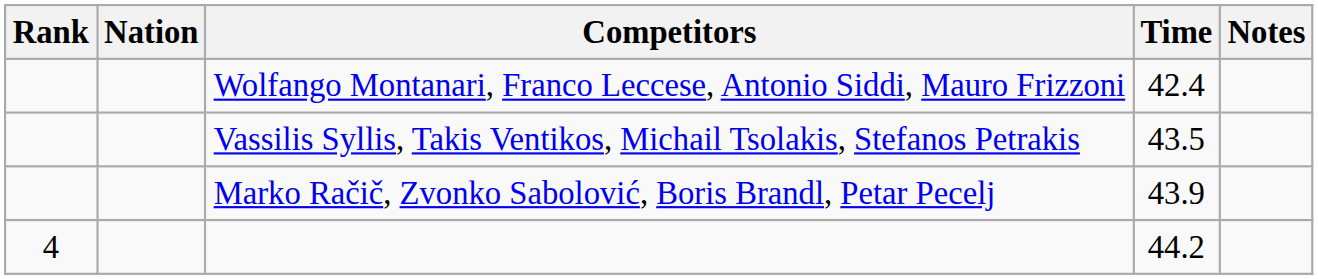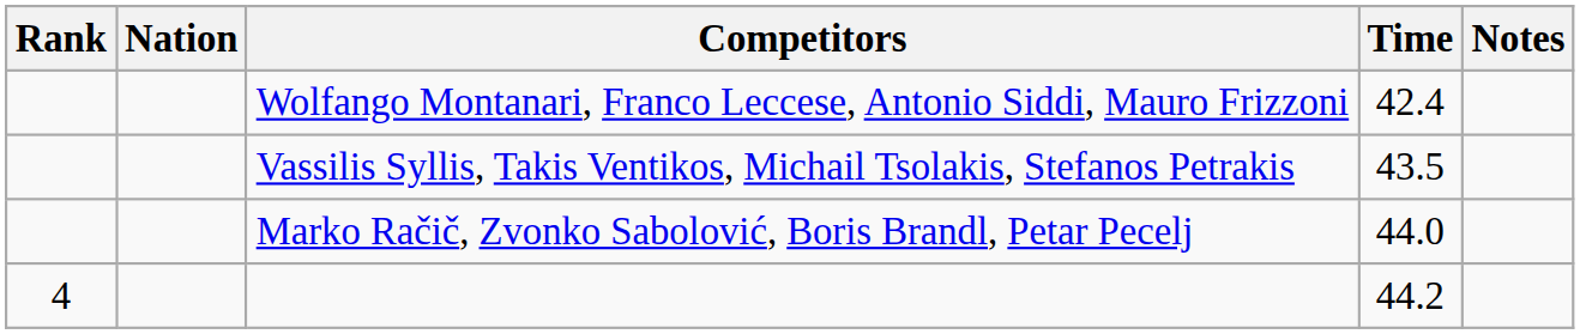Marko Račič, Zvonko Sabolović, Boris Brandl, Petar Pecelj | Time: 43.9 -> 44.0
